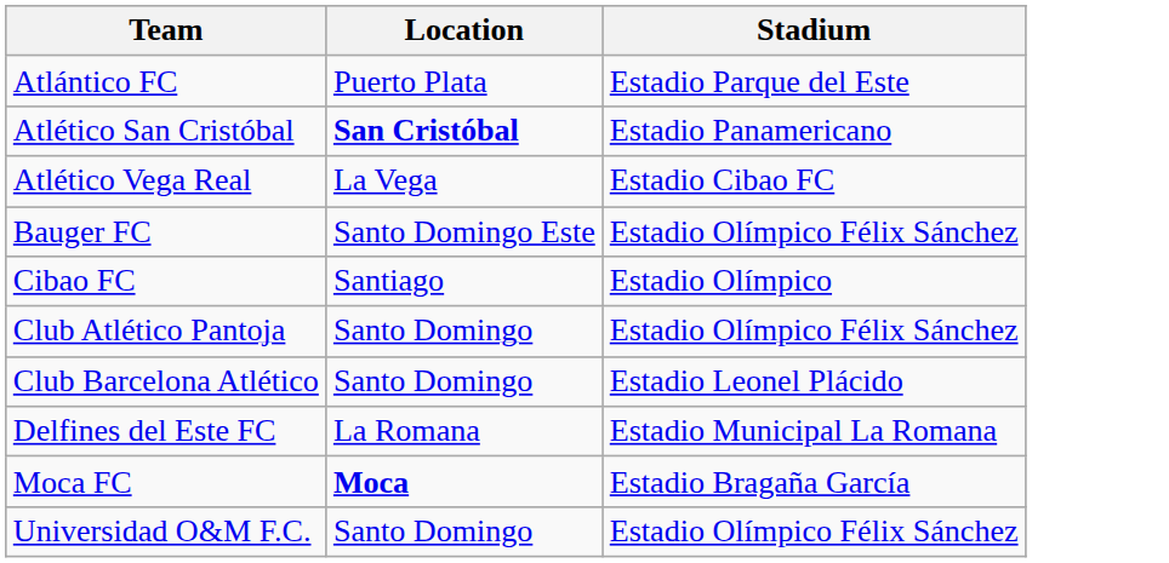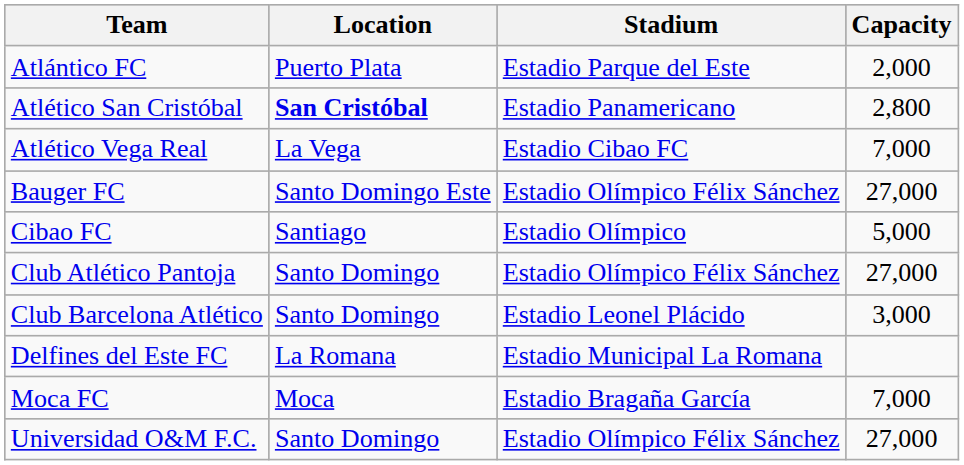+ column: Capacity | 2,000 | 2,800 | 7,000 | 27,000 | 5,000 | 27,000 | 3,000 | 7,000 | 27,000
Moca FC | Location: bold -> normal
